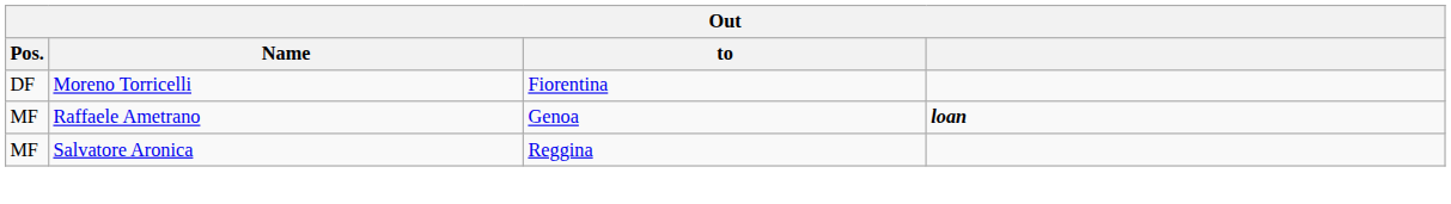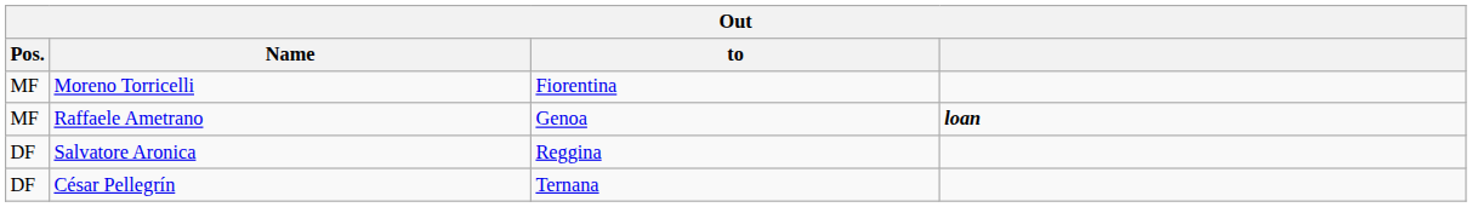Moreno Torricelli | Pos.: DF -> MF
Salvatore Aronica | Pos.: MF -> DF
+ row: DF | César Pellegrín | Ternana
